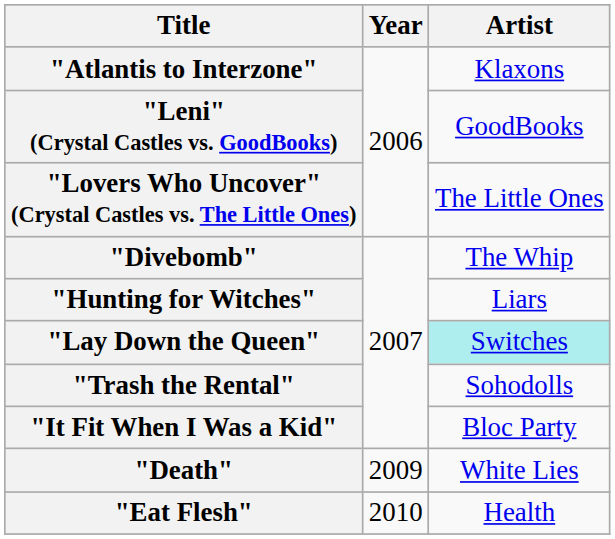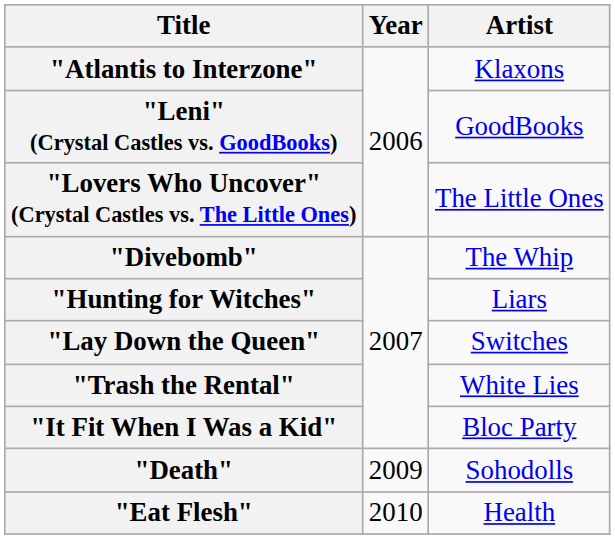"Lay Down the Queen" | Artist: paleturquoise background -> no background
"Trash the Rental" | Artist: Sohodolls -> White Lies
"Death" | Artist: White Lies -> Sohodolls
